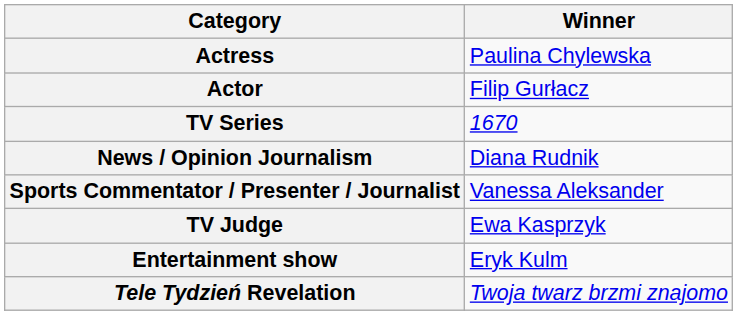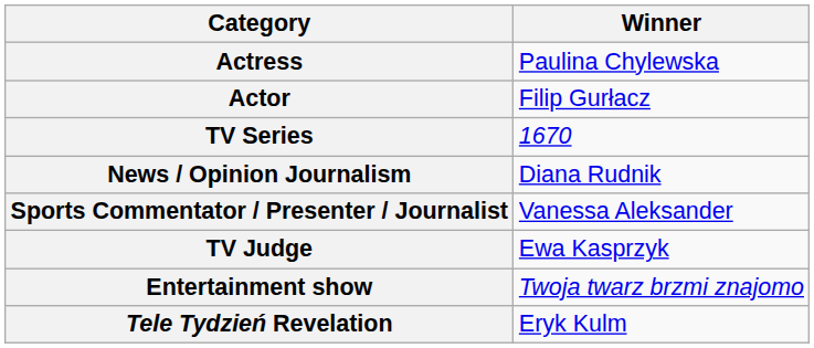Entertainment show | Winner: Eryk Kulm -> Twoja twarz brzmi znajomo
Tele Tydzień Revelation | Winner: Twoja twarz brzmi znajomo -> Eryk Kulm
